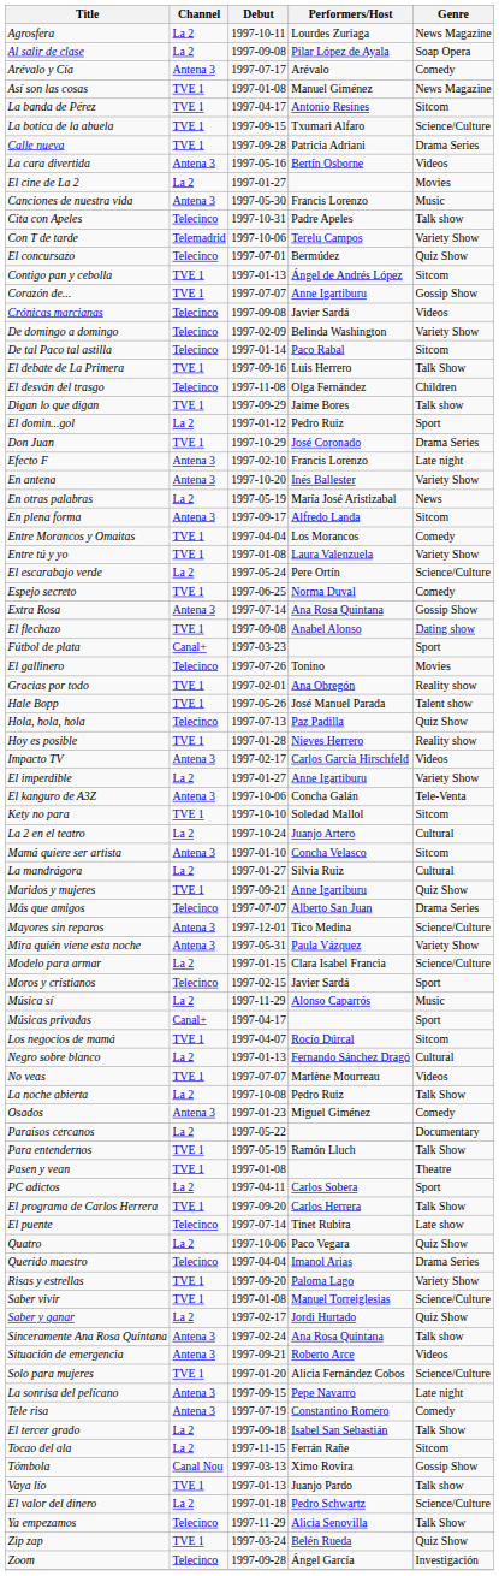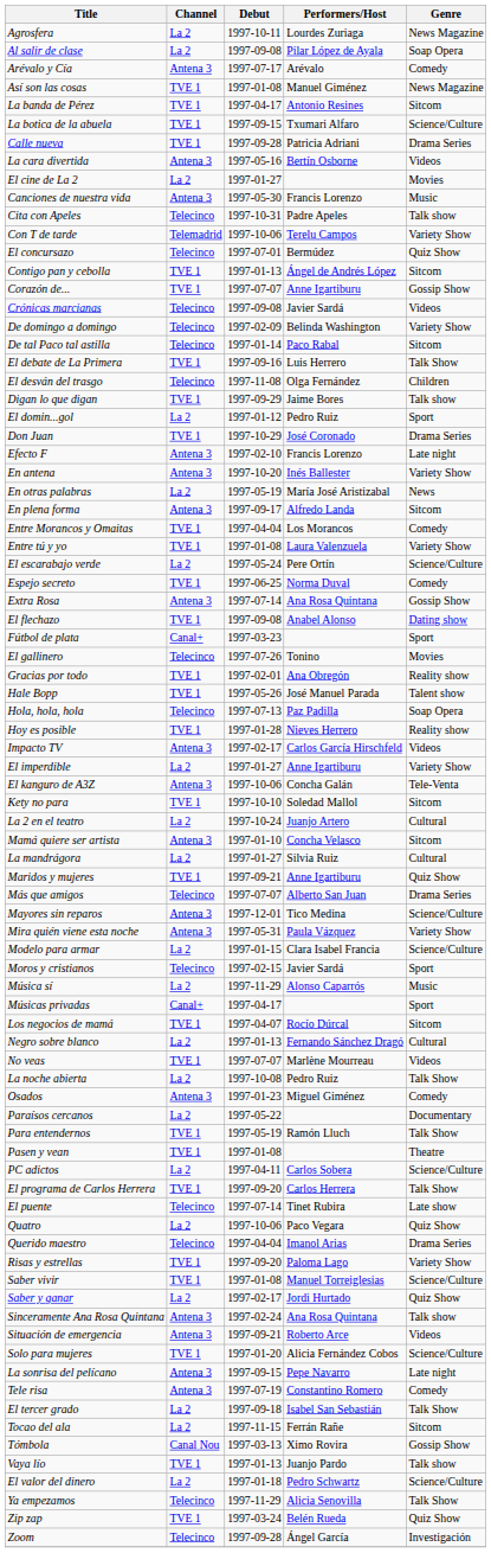Hola, hola, hola | Genre: Quiz Show -> Soap Opera
PC adictos | Genre: Sport -> Science/Culture
